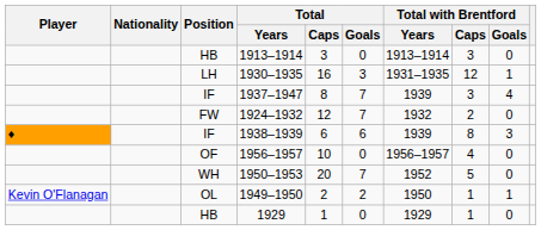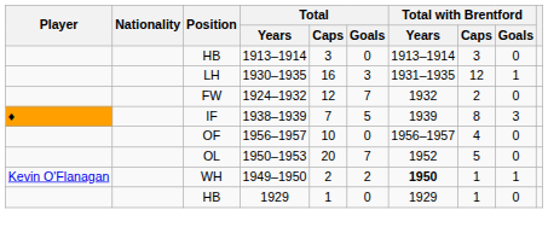- row: IF | 1937–1947 | 8 | 7 | 1939 | 3 | 4
1938–1939 | Total / Caps: 6 -> 7
1938–1939 | Total / Goals: 6 -> 5
1950–1953 | Position: WH -> OL
1949–1950 | Position: OL -> WH
1949–1950 | Total with Brentford / Years: normal -> bold
